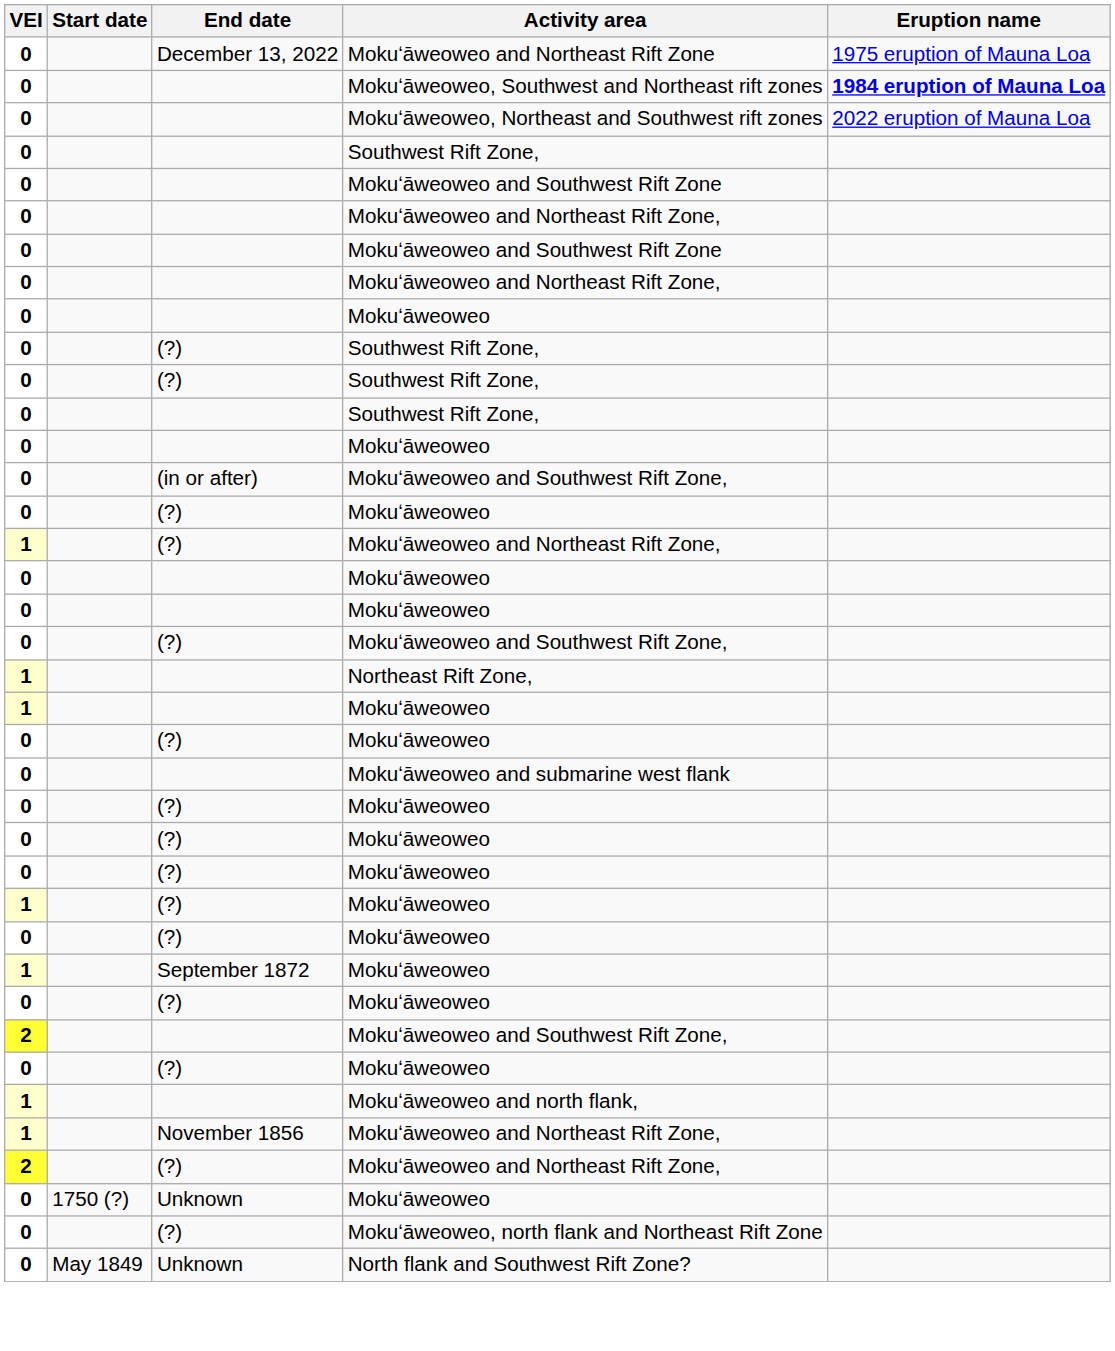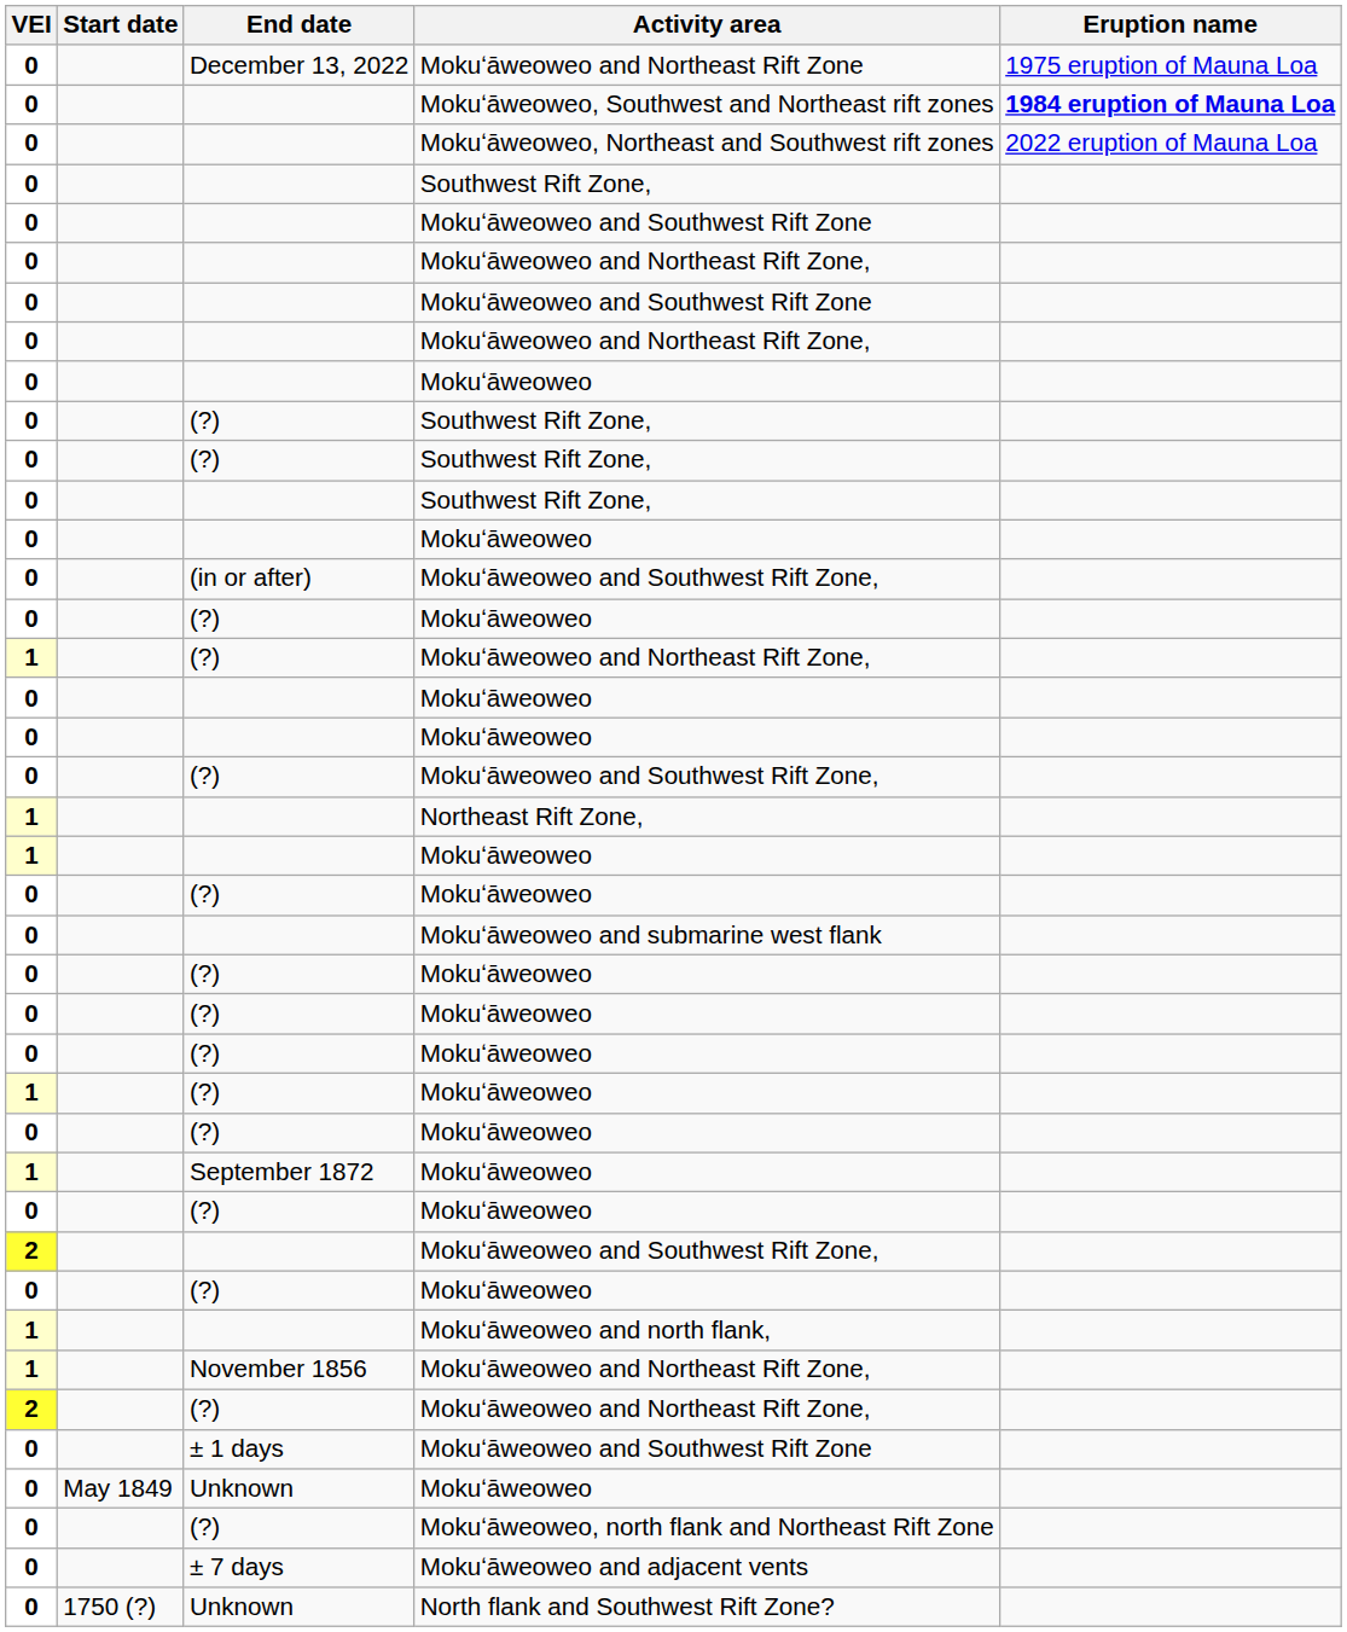+ row: 0 | ± 1 days | Mokuʻāweoweo and Southwest Rift Zone
Unknown / Mokuʻāweoweo | Start date: 1750 (?) -> May 1849
+ row: 0 | ± 7 days | Mokuʻāweoweo and adjacent vents
North flank and Southwest Rift Zone? | Start date: May 1849 -> 1750 (?)
